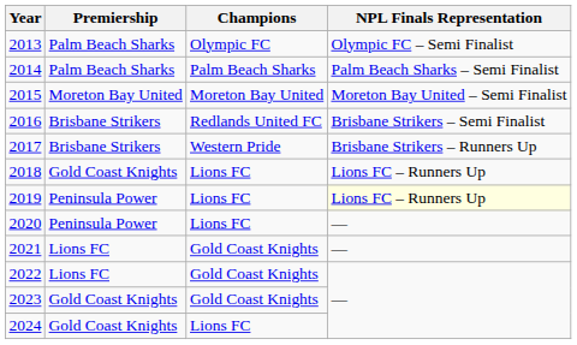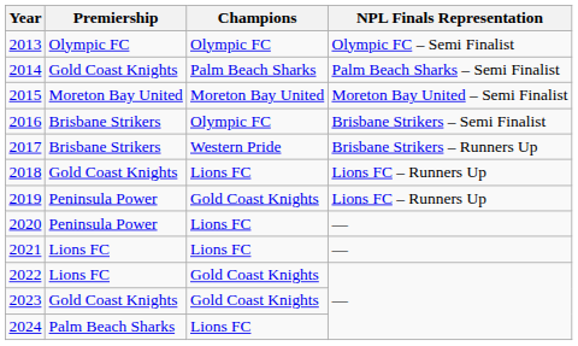2013 | Premiership: Palm Beach Sharks -> Olympic FC
2014 | Premiership: Palm Beach Sharks -> Gold Coast Knights
2016 | Champions: Redlands United FC -> Olympic FC
2019 | Champions: Lions FC -> Gold Coast Knights
2019 | NPL Finals Representation: lightyellow background -> no background
2021 | Champions: Gold Coast Knights -> Lions FC
2024 | Premiership: Gold Coast Knights -> Palm Beach Sharks
